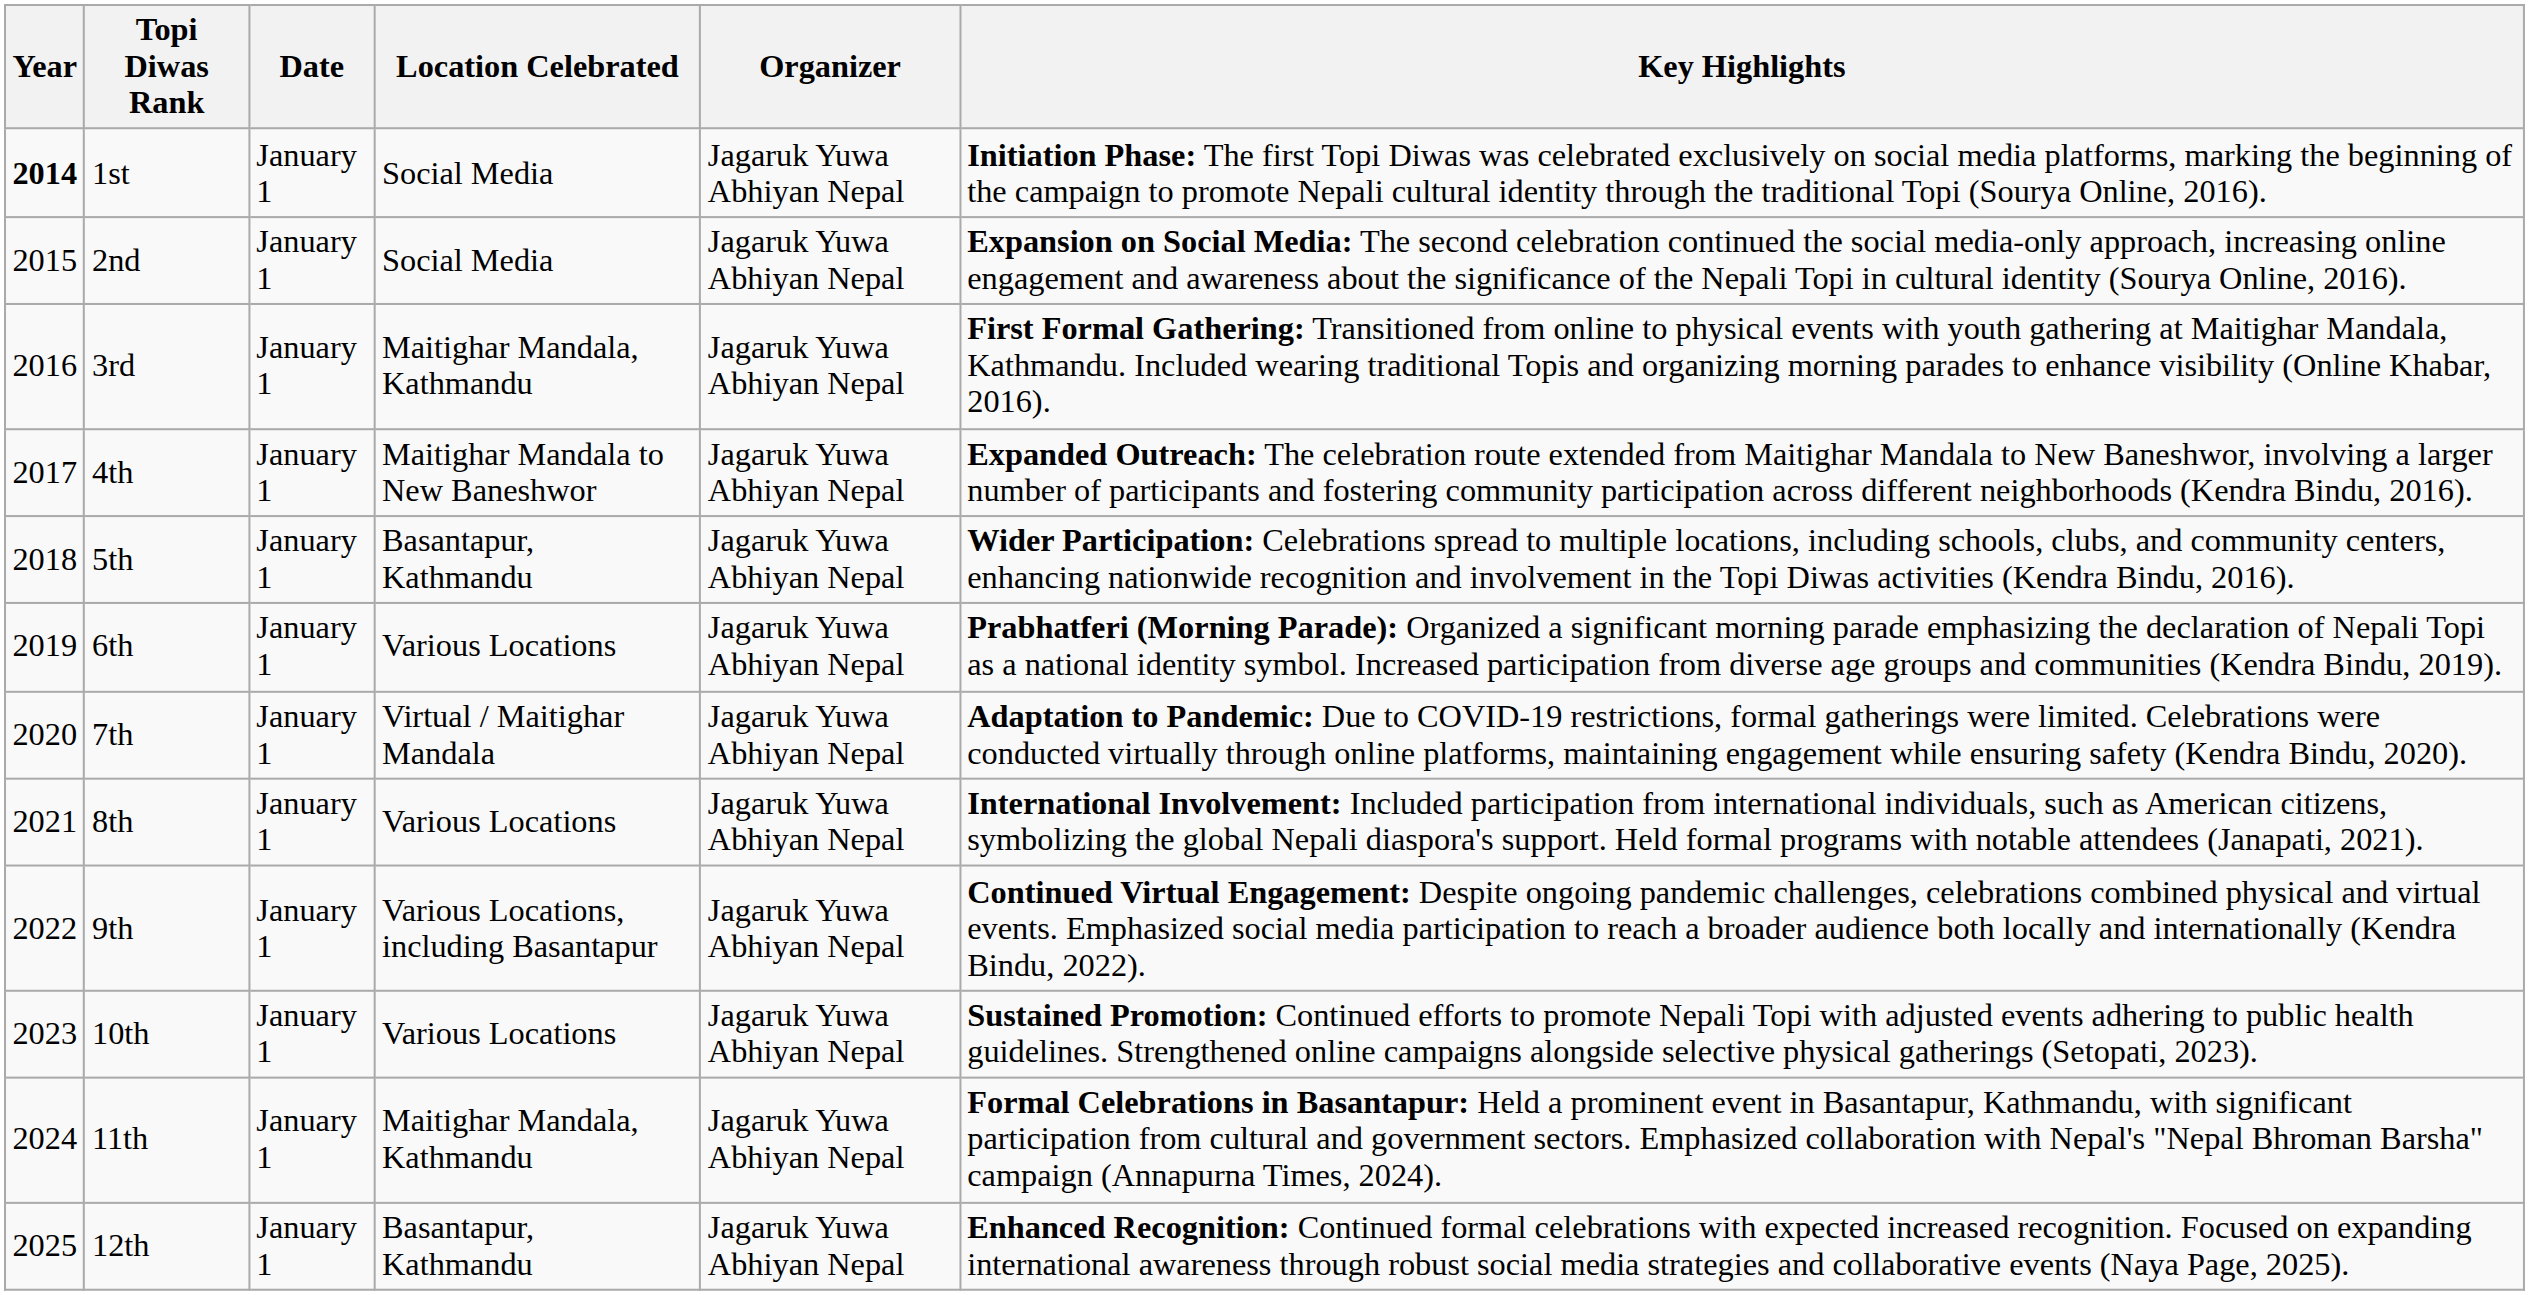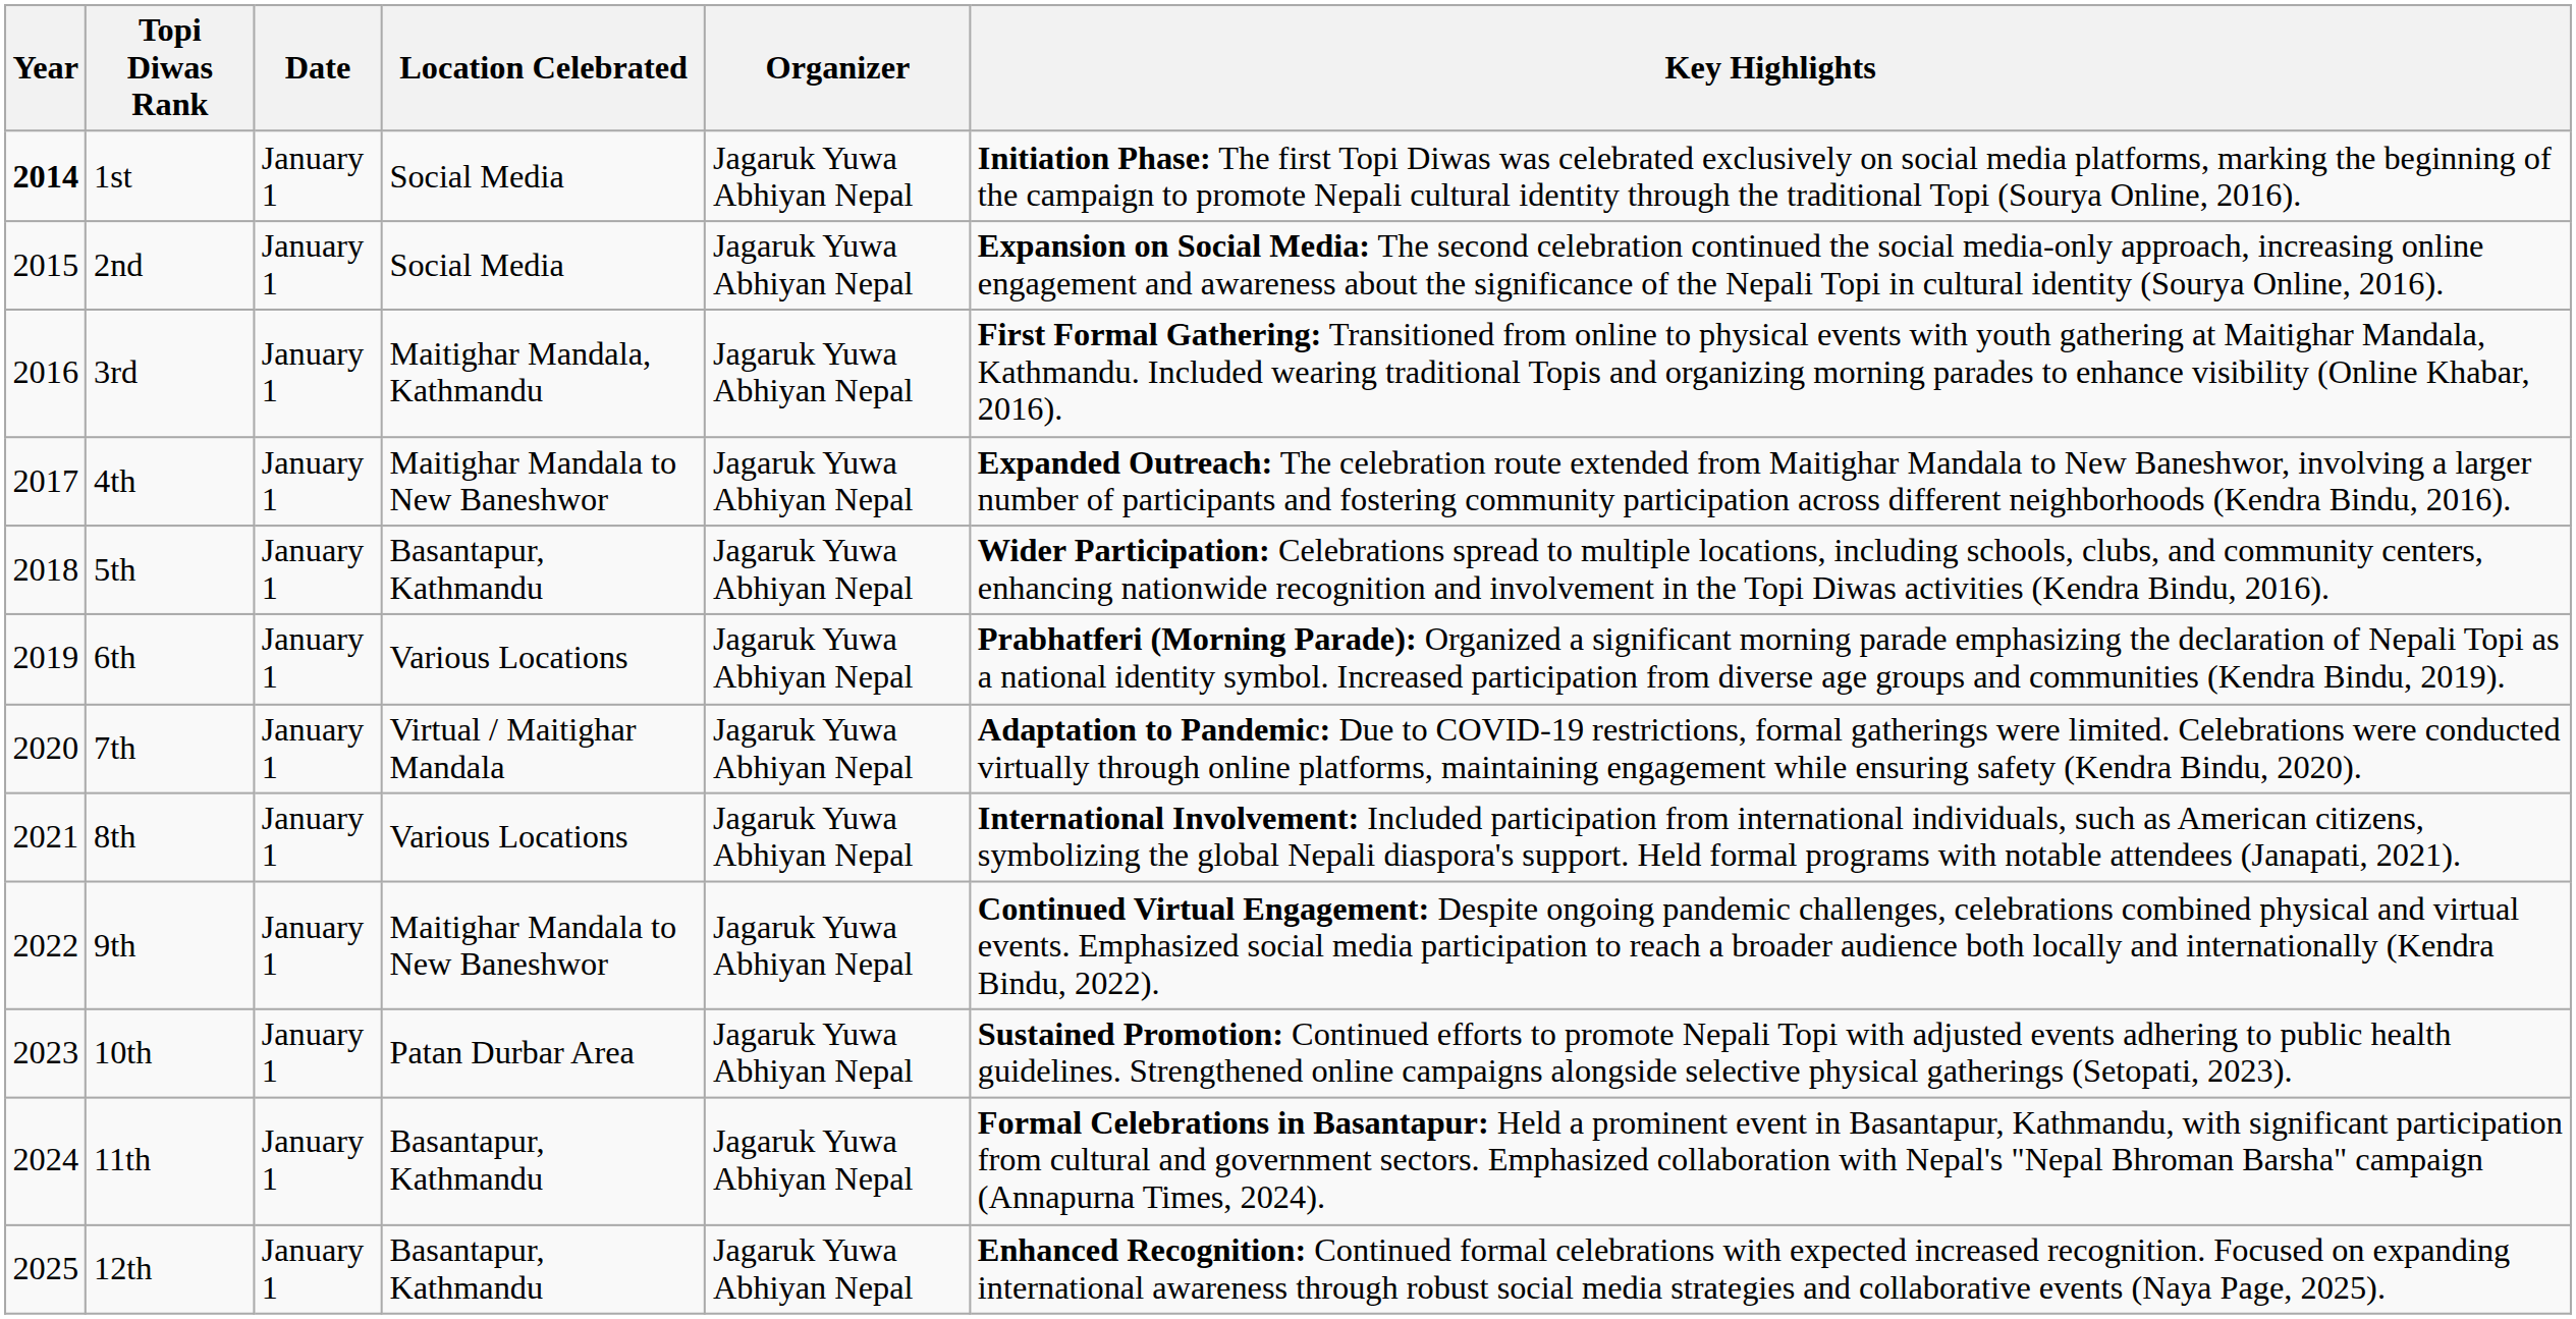9th | Location Celebrated: Various Locations, including Basantapur -> Maitighar Mandala to New Baneshwor
10th | Location Celebrated: Various Locations -> Patan Durbar Area
11th | Location Celebrated: Maitighar Mandala, Kathmandu -> Basantapur, Kathmandu
